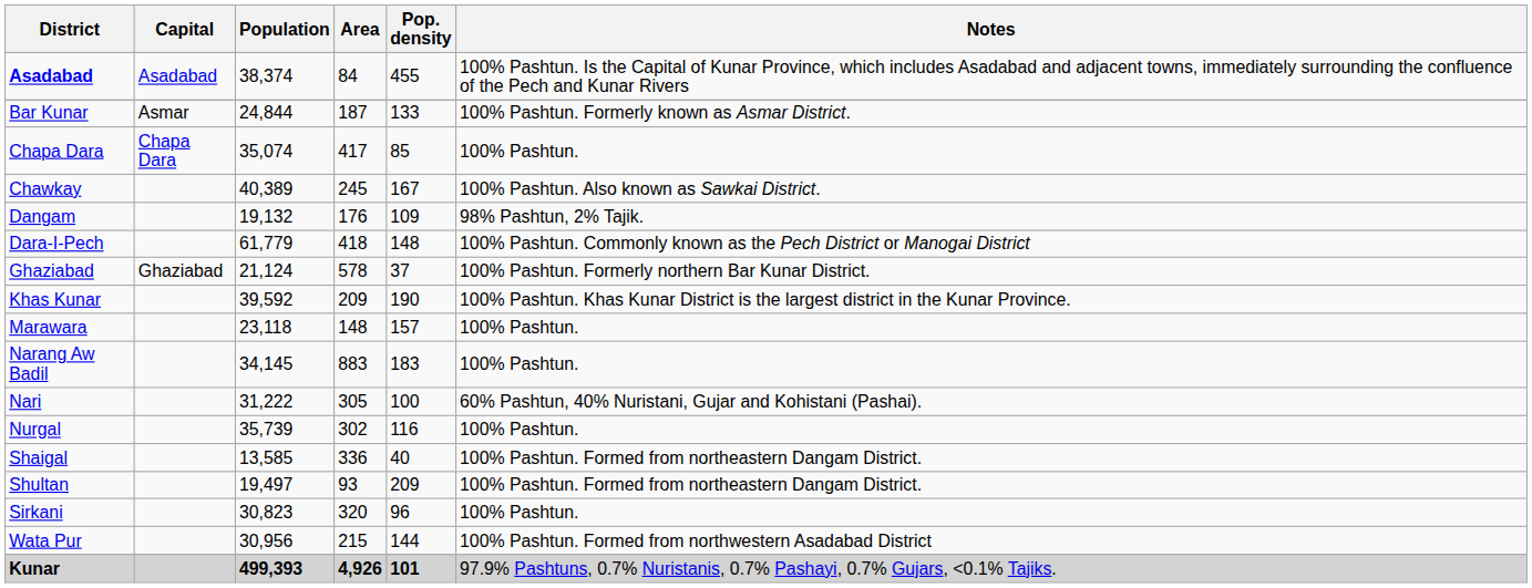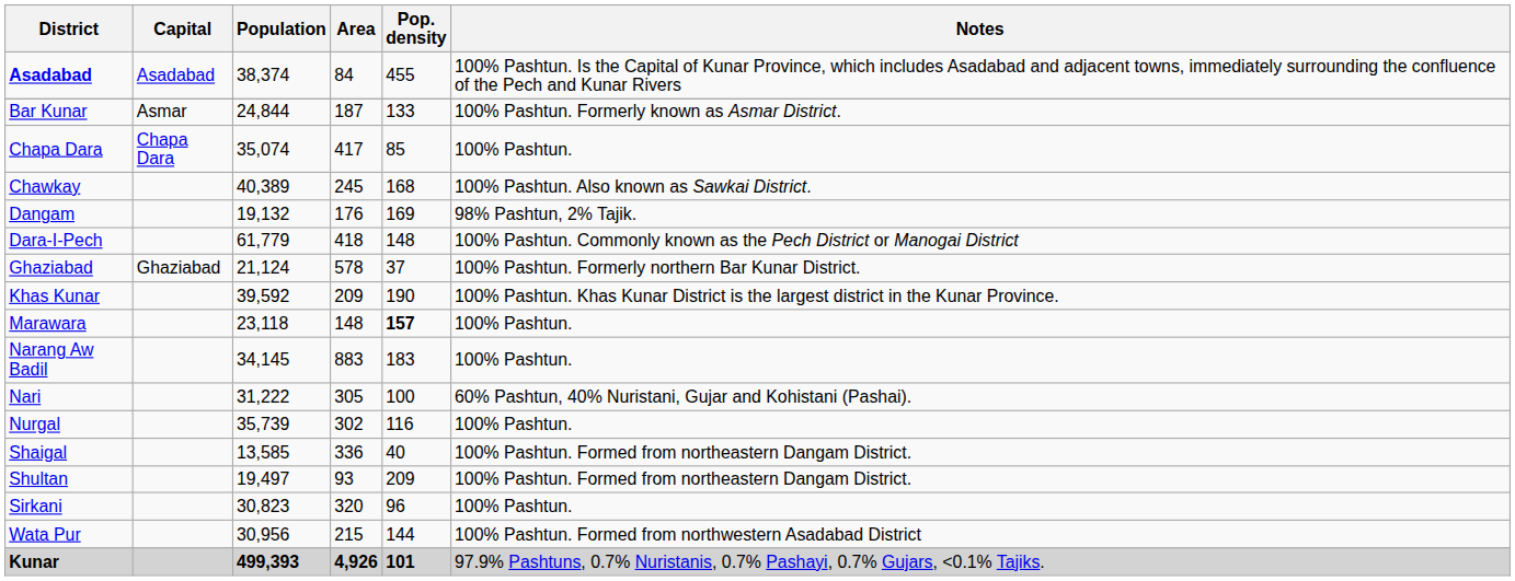Chawkay | Pop. density: 167 -> 168
Dangam | Pop. density: 109 -> 169
Marawara | Pop. density: normal -> bold
